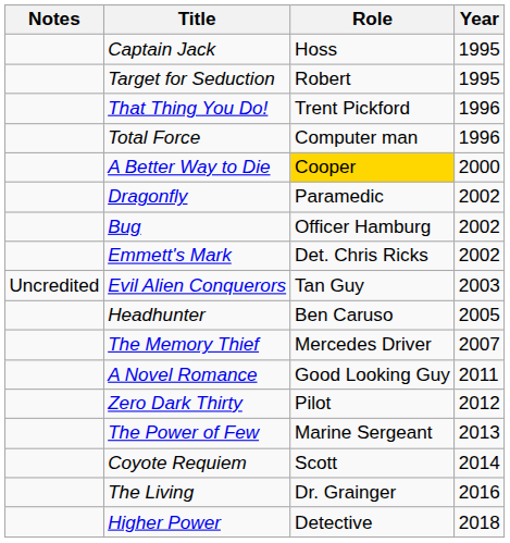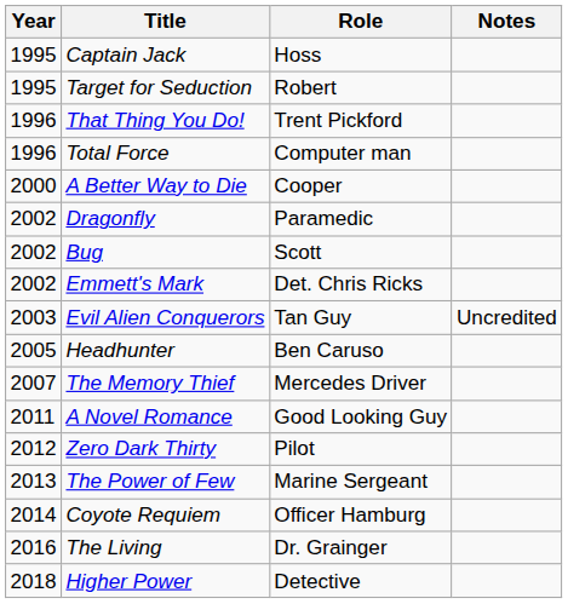columns swapped: Year <-> Notes
A Better Way to Die | Role: gold background -> no background
Bug | Role: Officer Hamburg -> Scott
Coyote Requiem | Role: Scott -> Officer Hamburg
